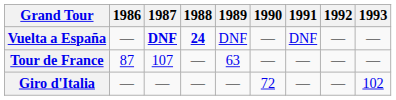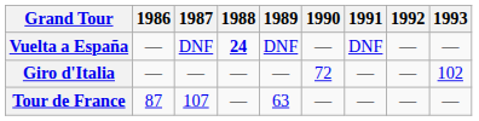Vuelta a España | 1987: bold -> normal
rows swapped: Giro d'Italia <-> Tour de France
